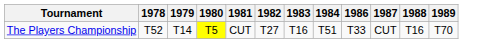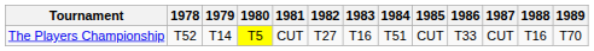+ column: 1985 | CUT
